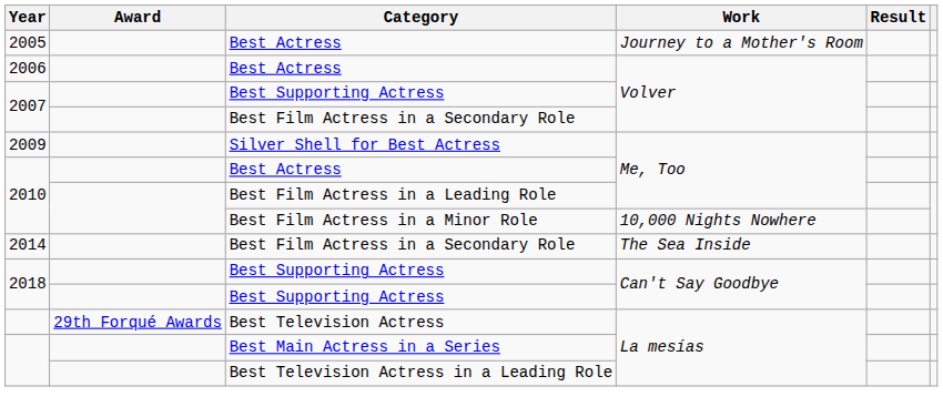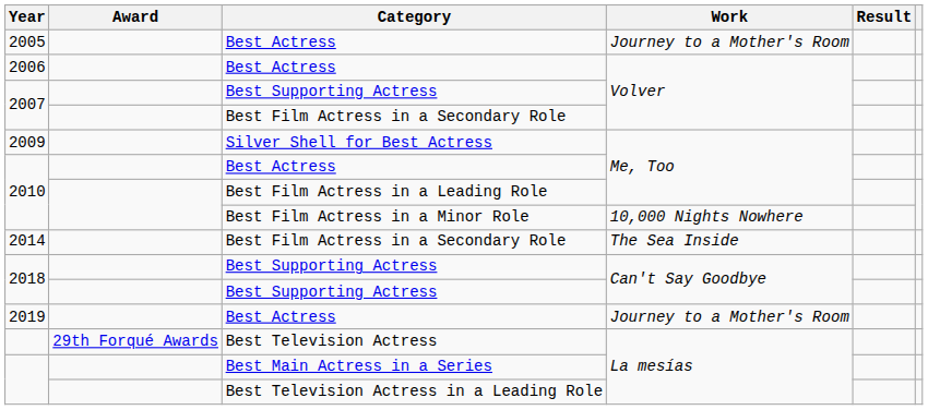+ row: 2019 | Best Actress | Journey to a Mother's Room
